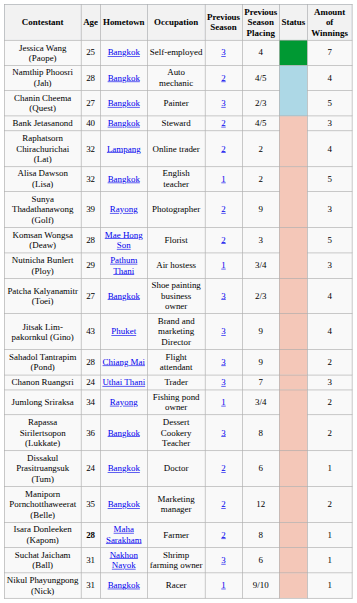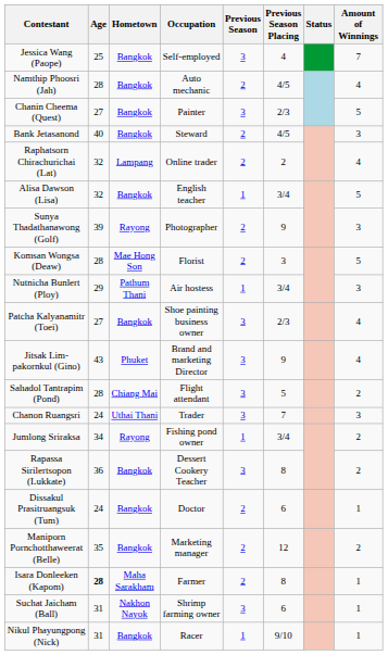Alisa Dawson (Lisa) | Previous Season Placing: 2 -> 3/4
Sahadol Tantrapim (Pond) | Previous Season Placing: 9 -> 5
